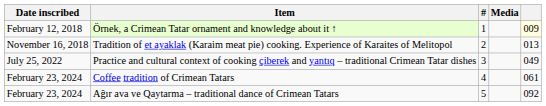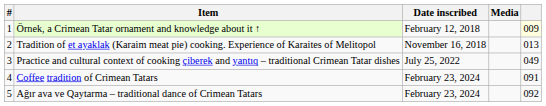columns swapped: # <-> Date inscribed
Coffee tradition of Crimean Tatars | column 5: 061 -> 091
